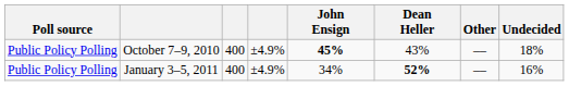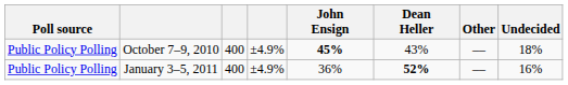January 3–5, 2011 | John Ensign: 34% -> 36%
